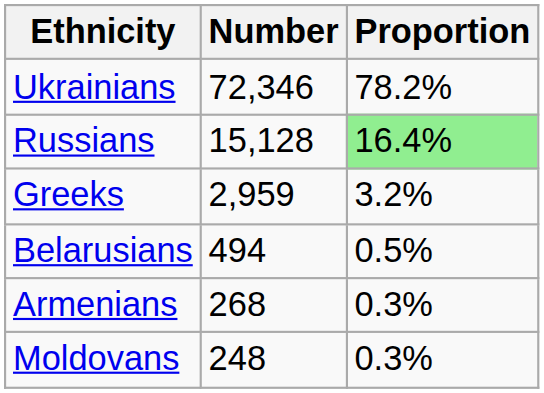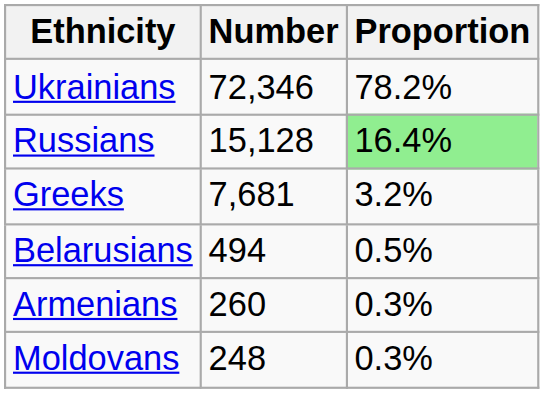Greeks | Number: 2,959 -> 7,681
Armenians | Number: 268 -> 260
